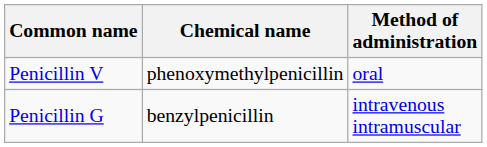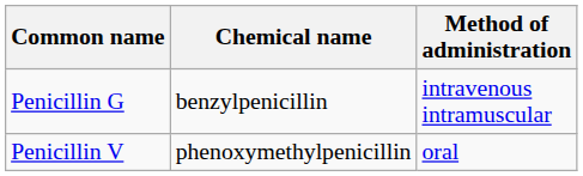rows swapped: Penicillin V <-> Penicillin G
